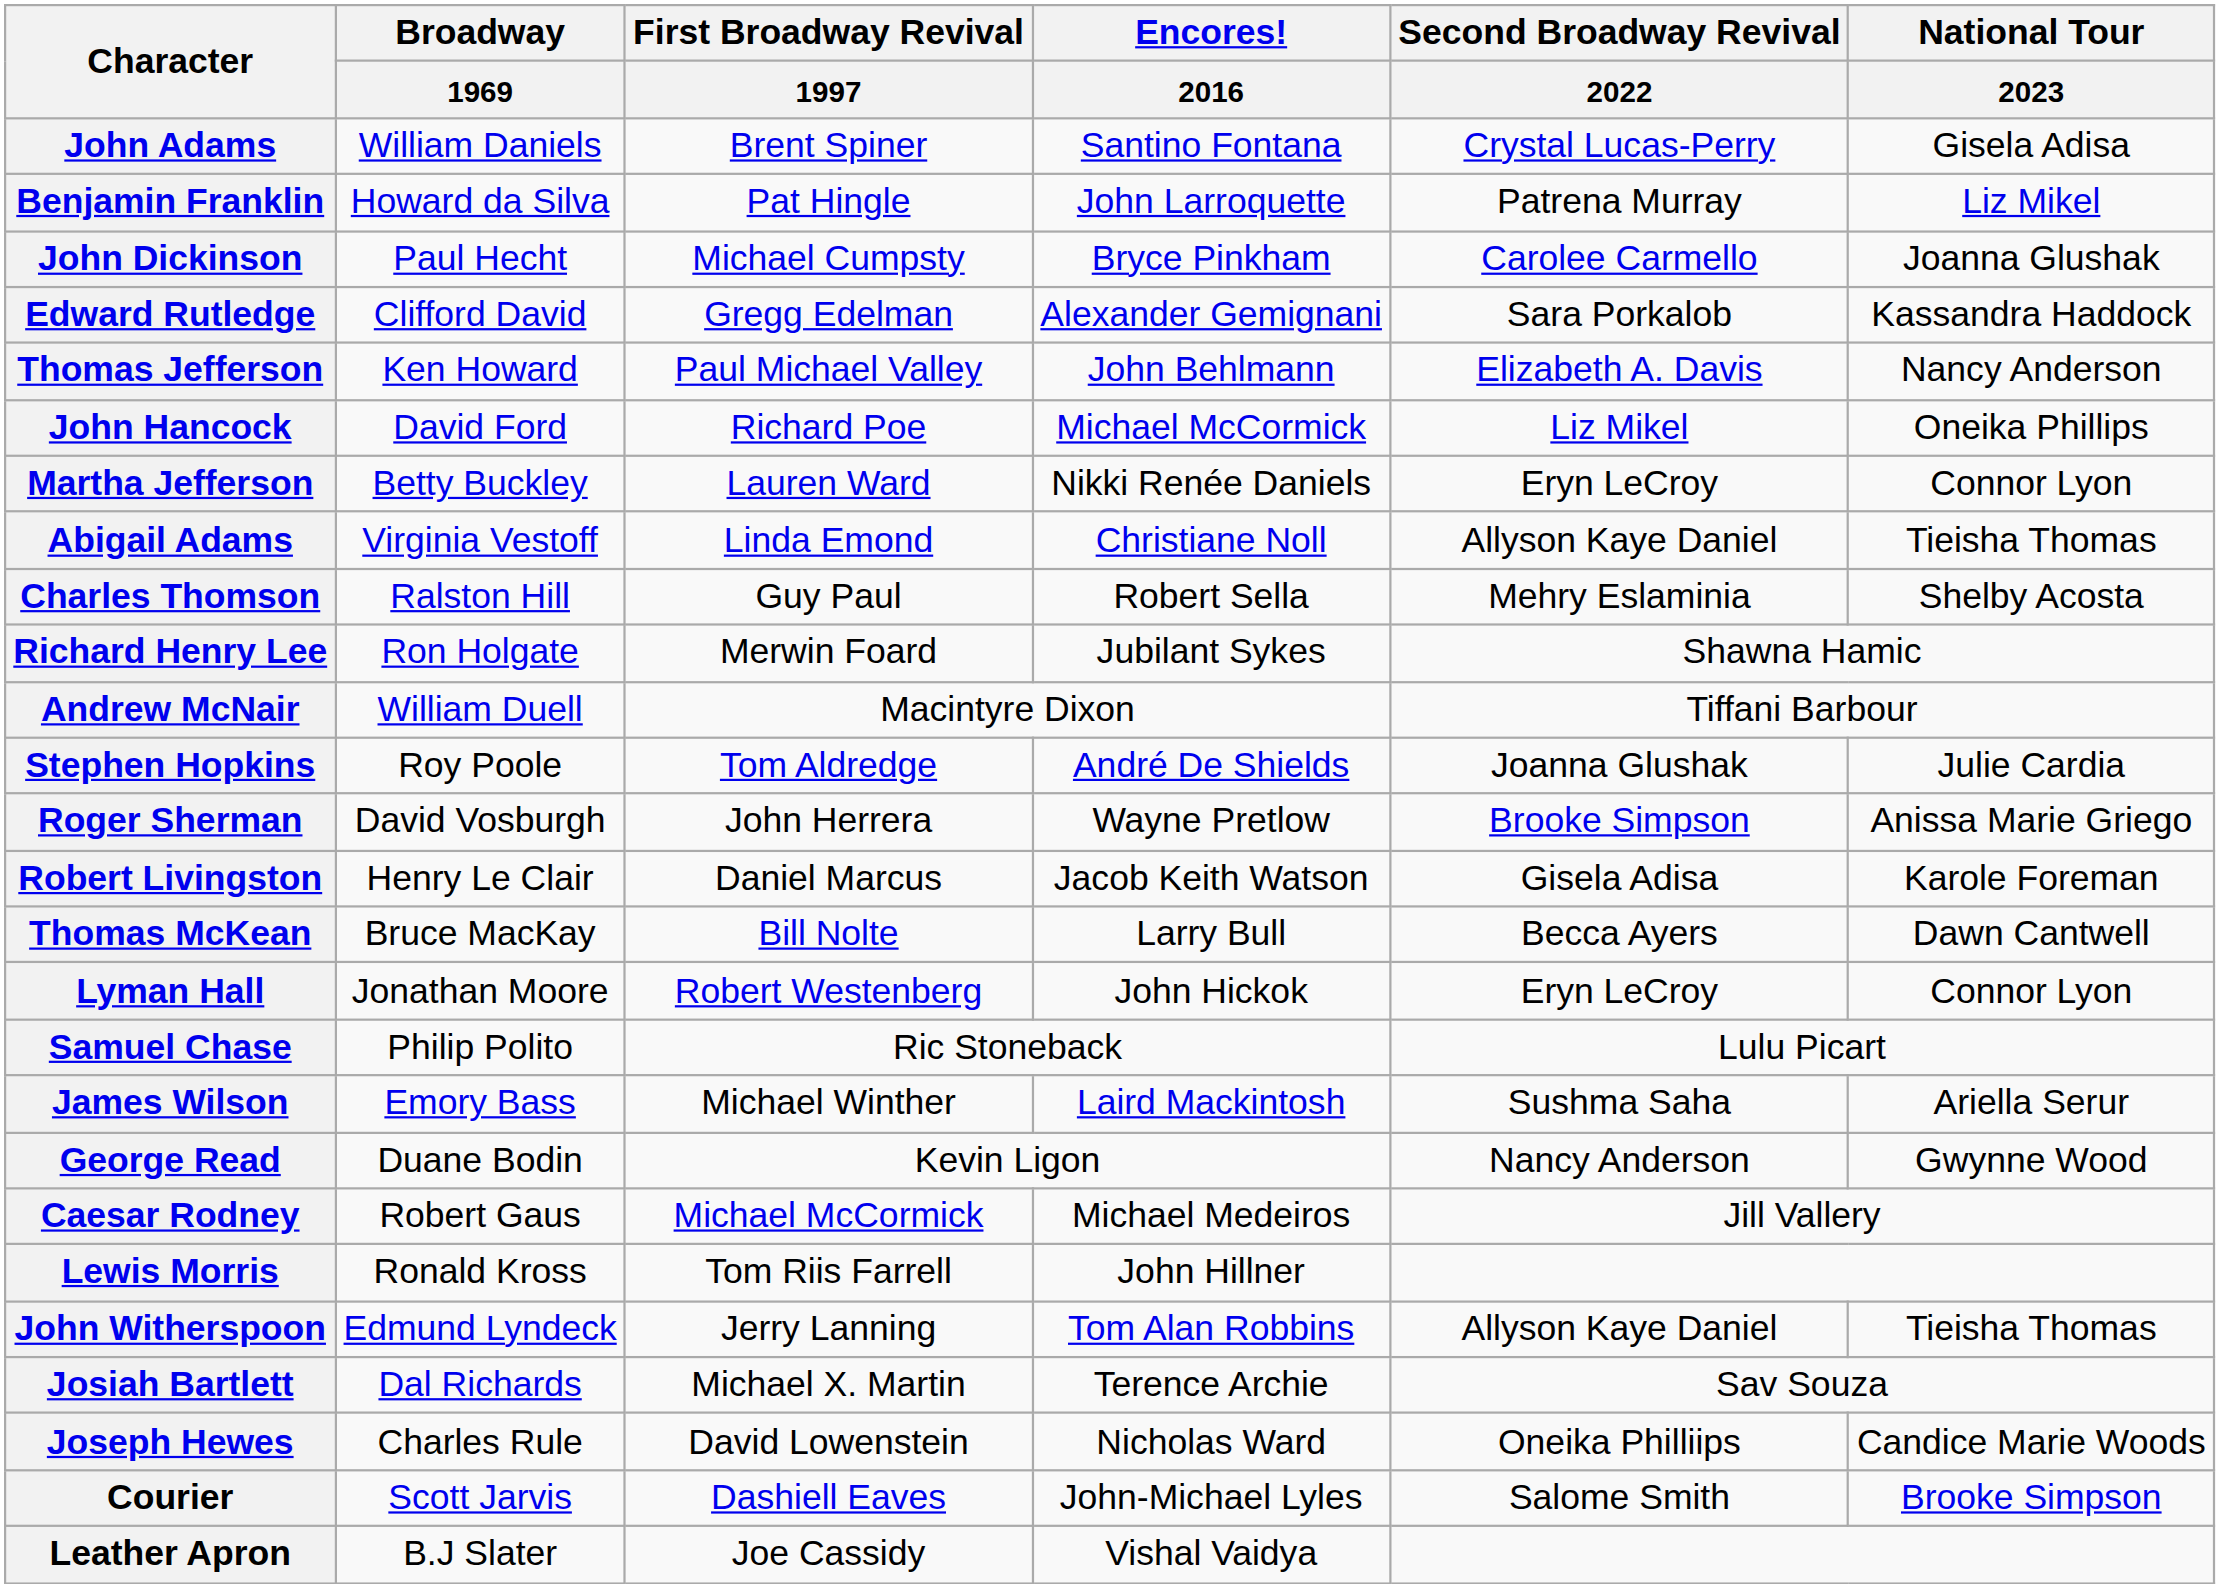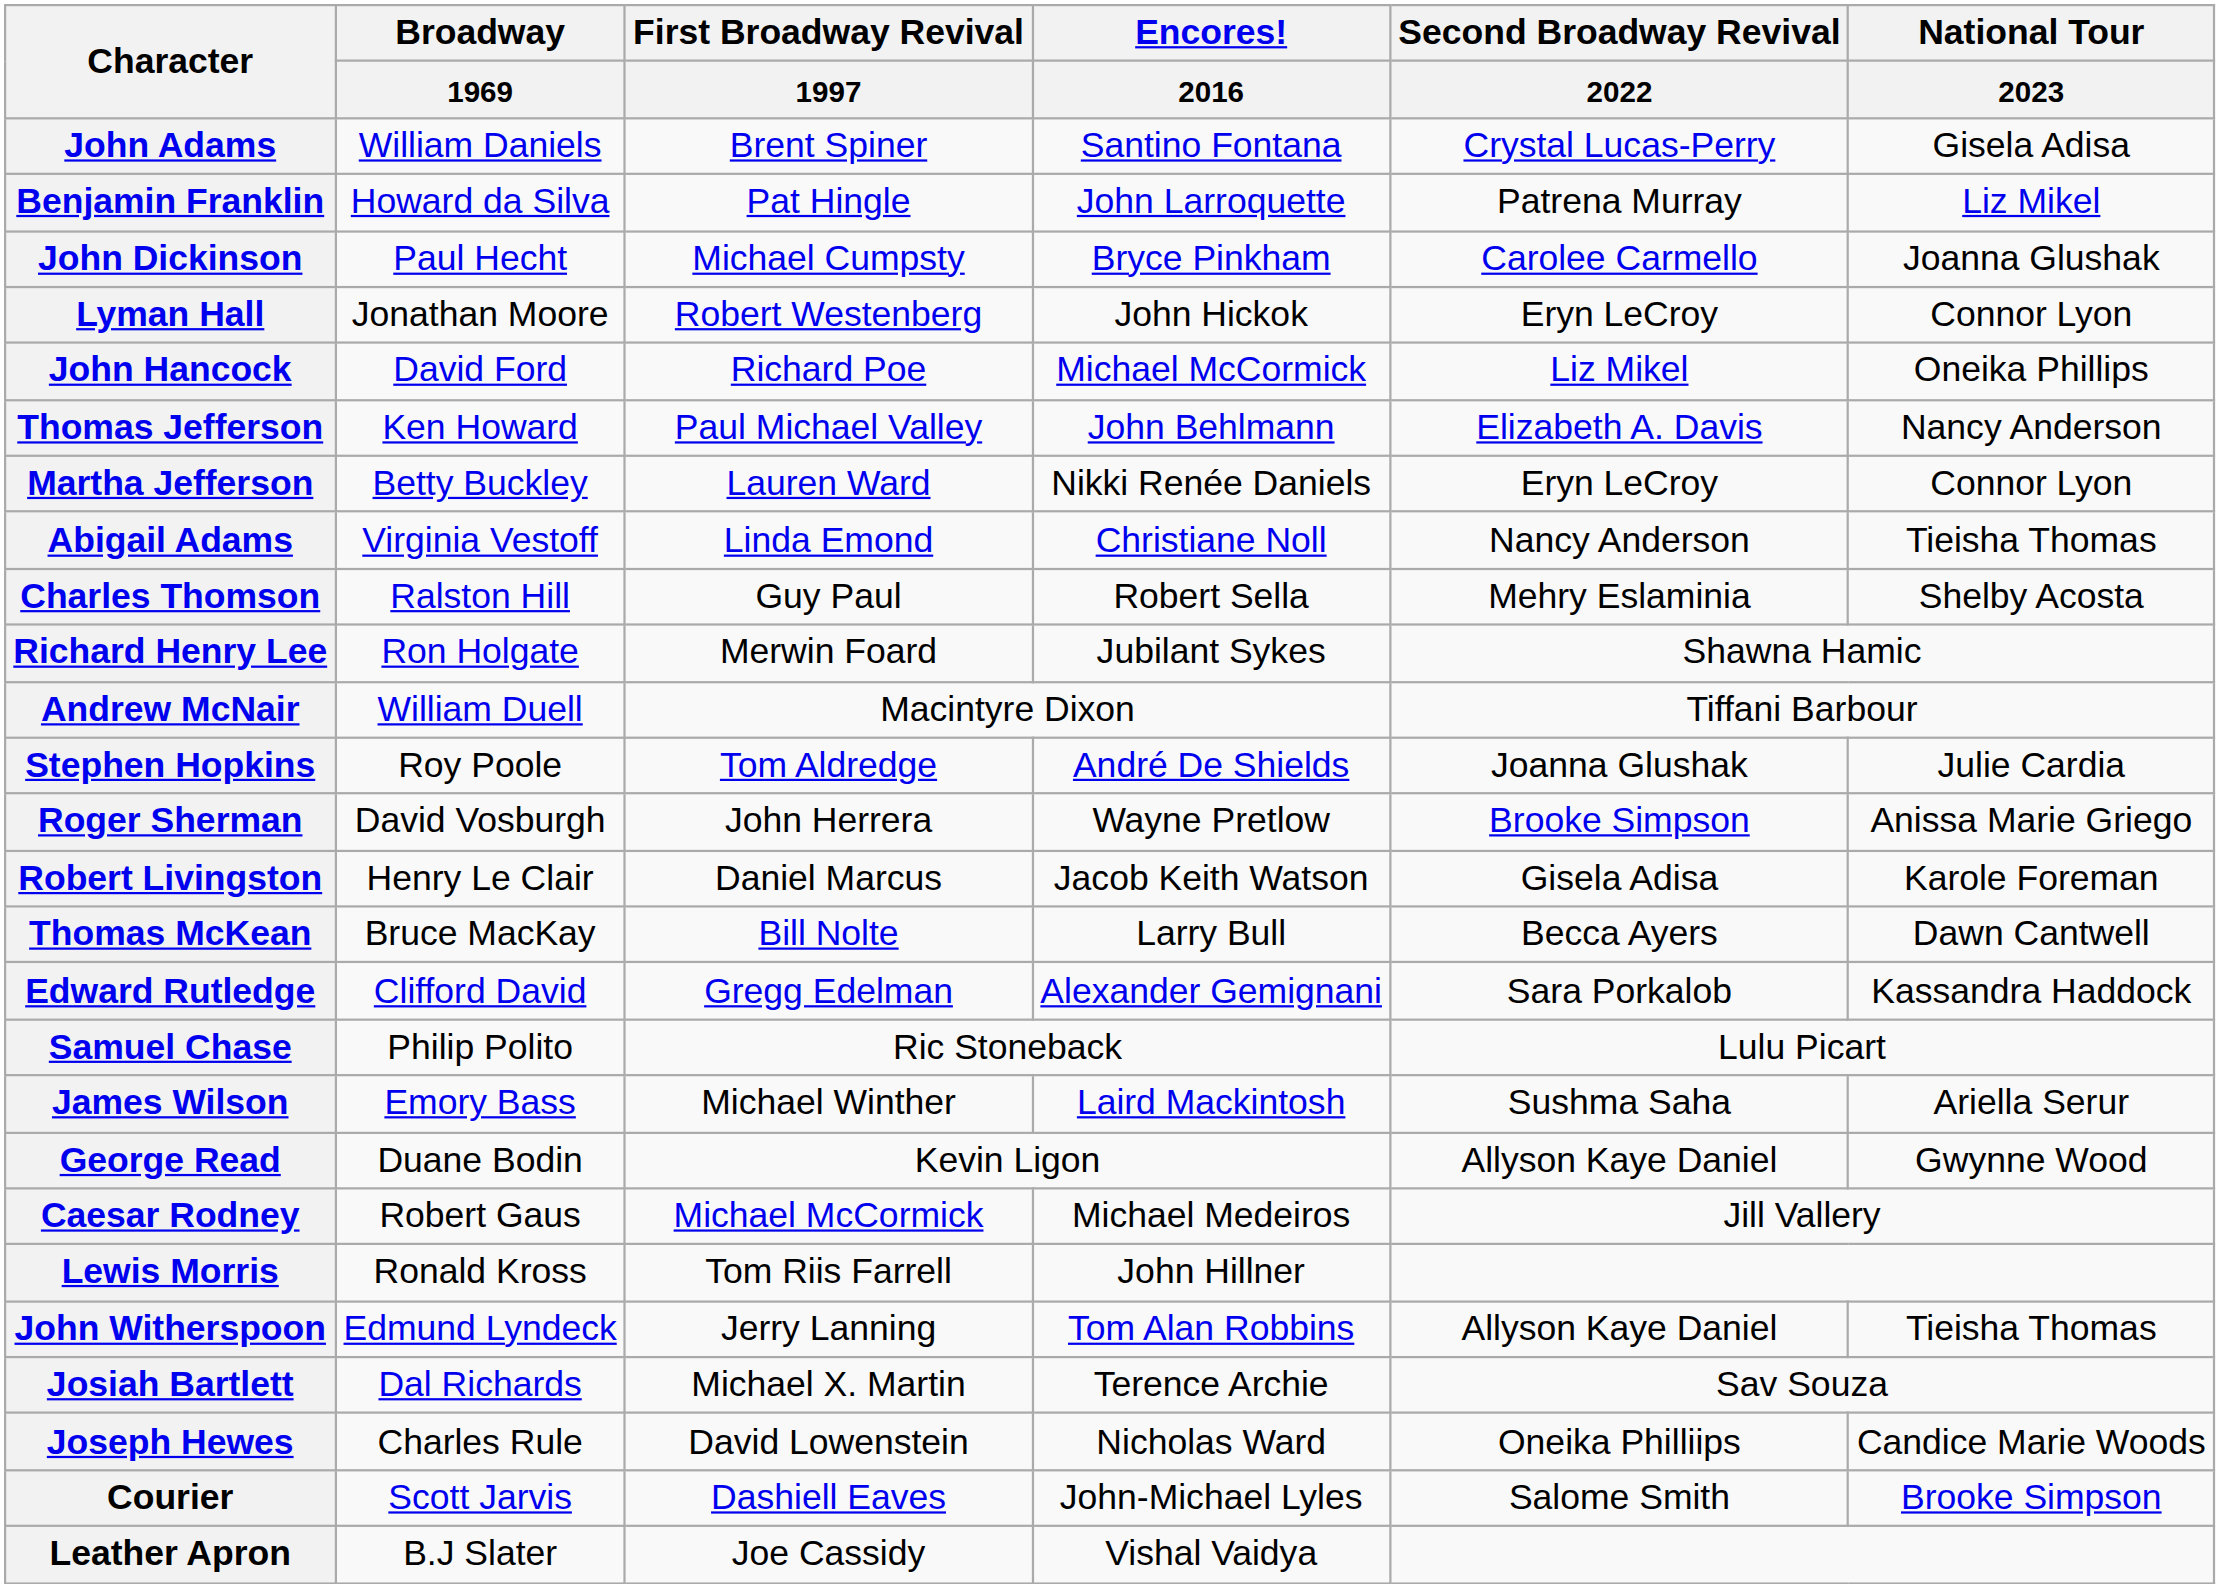rows swapped: Edward Rutledge <-> Lyman Hall
rows swapped: Thomas Jefferson <-> John Hancock
Abigail Adams | Second Broadway Revival / 2022: Allyson Kaye Daniel -> Nancy Anderson
George Read | Second Broadway Revival / 2022: Nancy Anderson -> Allyson Kaye Daniel
